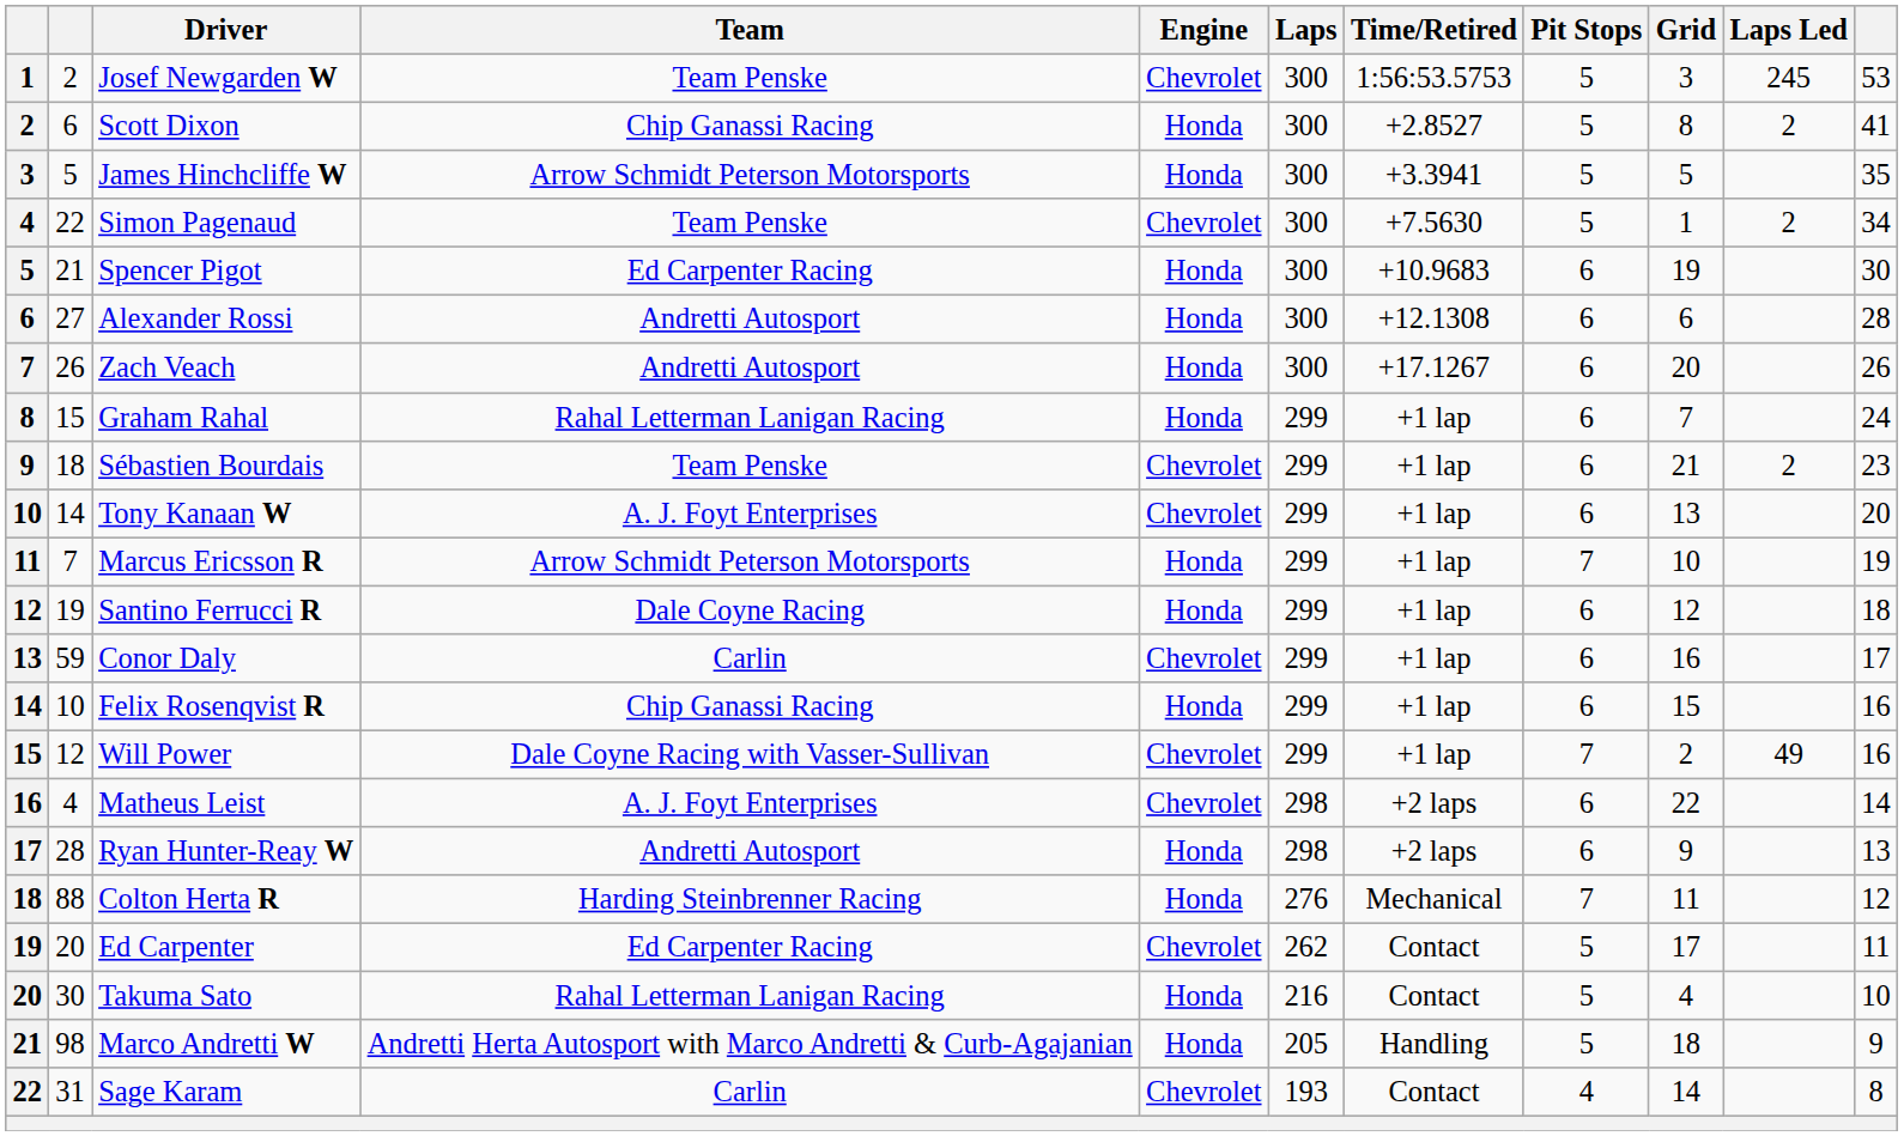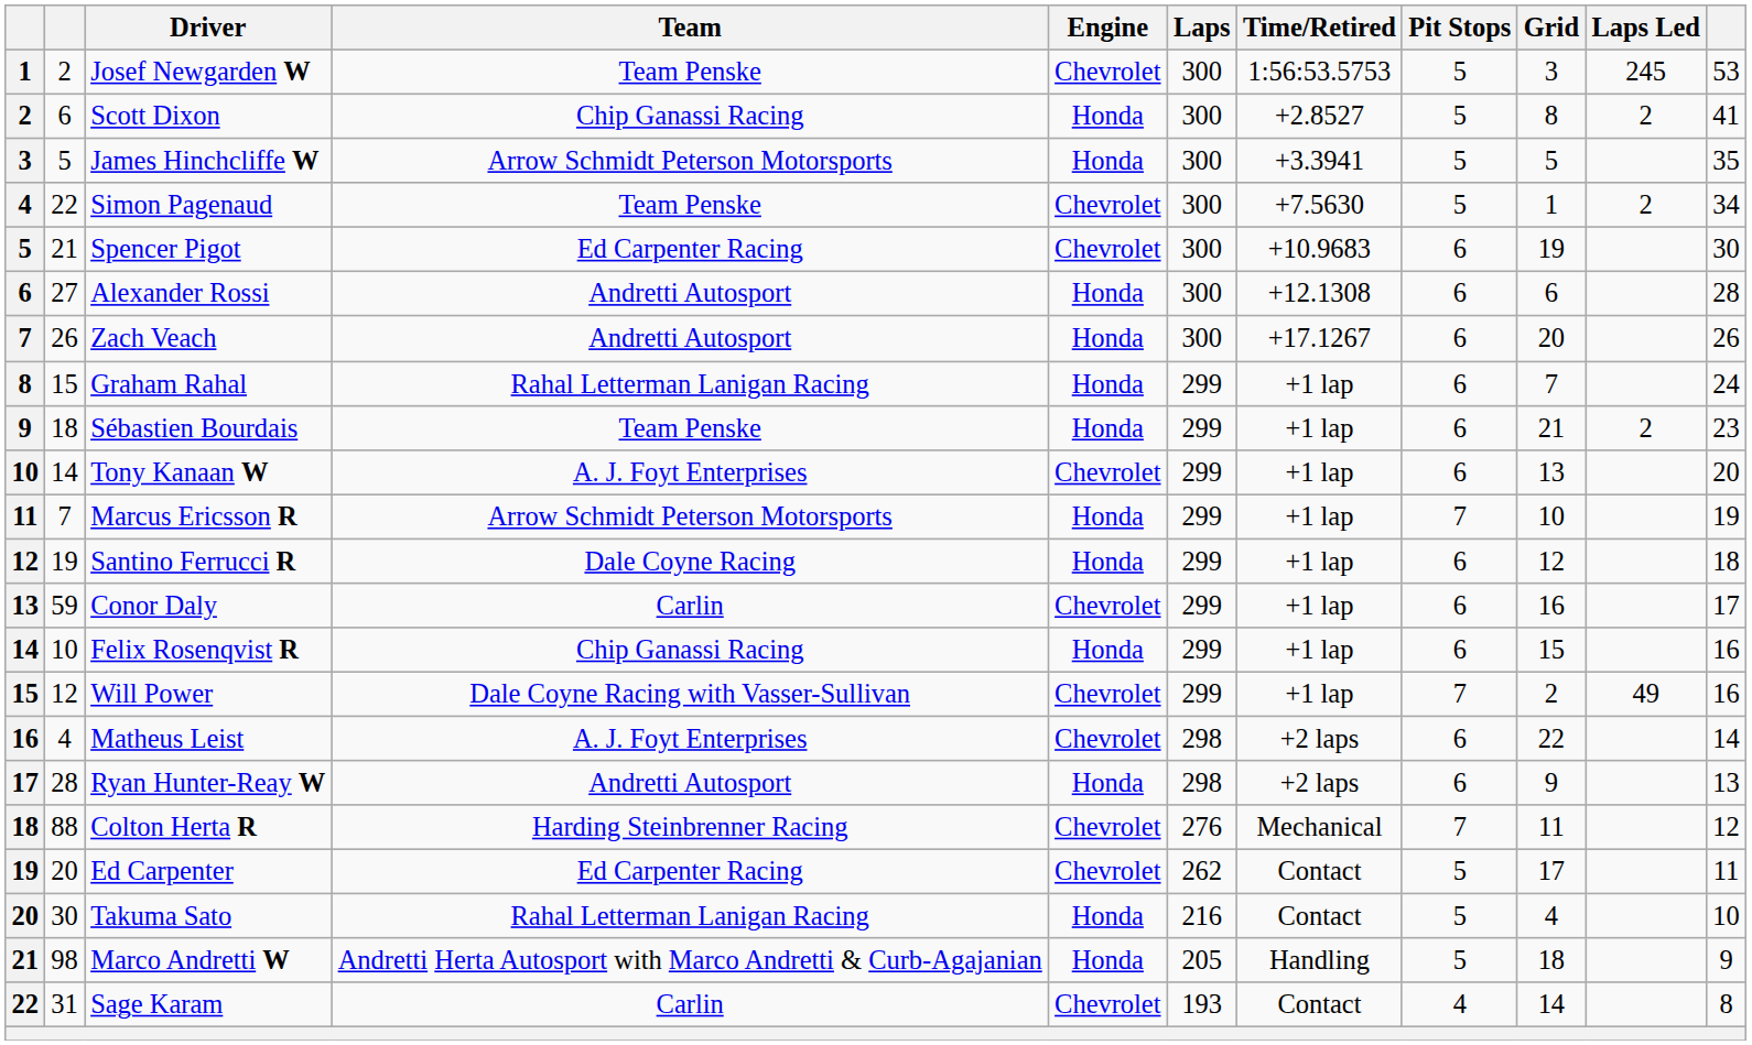Spencer Pigot | Engine: Honda -> Chevrolet
Sébastien Bourdais | Engine: Chevrolet -> Honda
Colton Herta R | Engine: Honda -> Chevrolet
